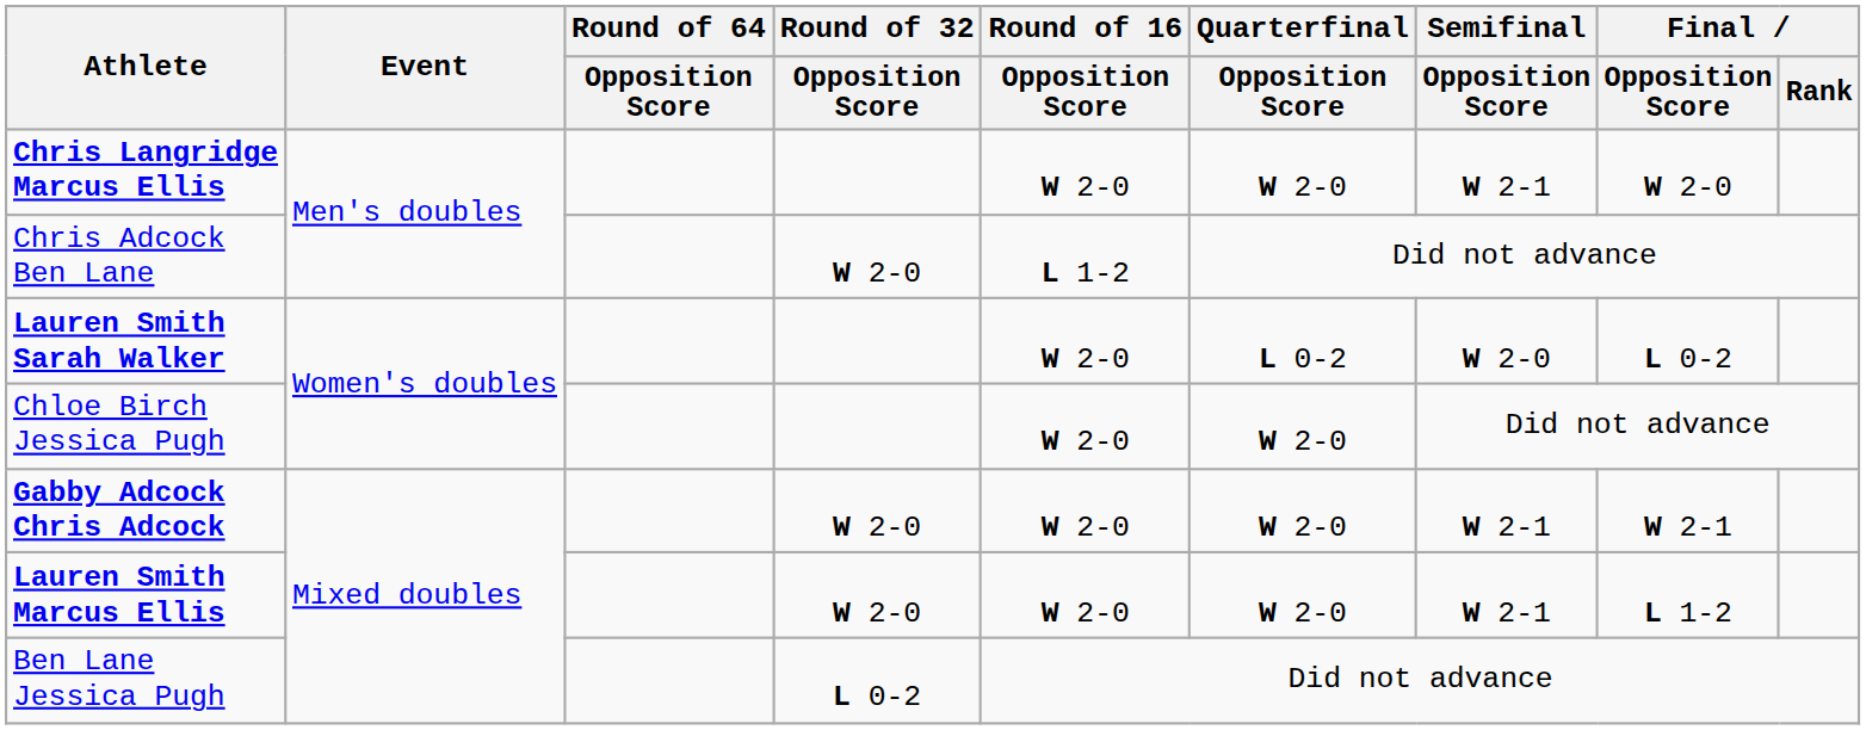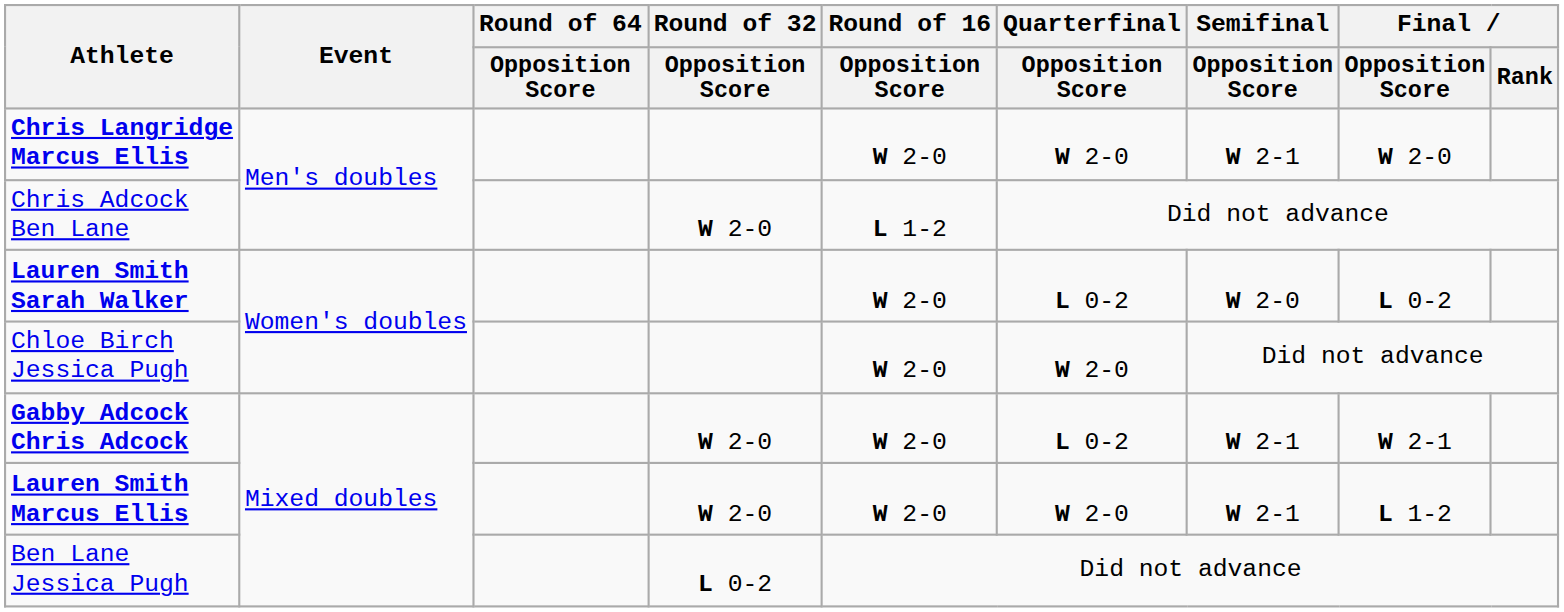Gabby Adcock Chris Adcock | Quarterfinal / Opposition Score: W 2-0 -> L 0-2
